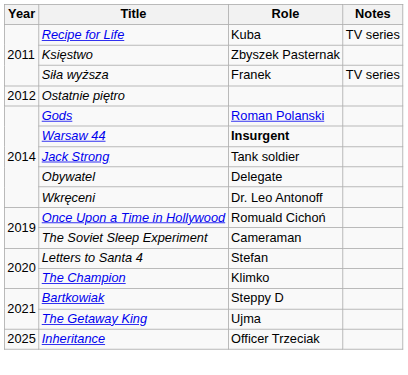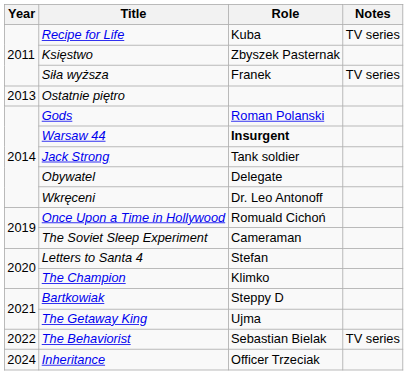Ostatnie piętro | Year: 2012 -> 2013
+ row: 2022 | The Behaviorist | Sebastian Bielak | TV series
Inheritance | Year: 2025 -> 2024
